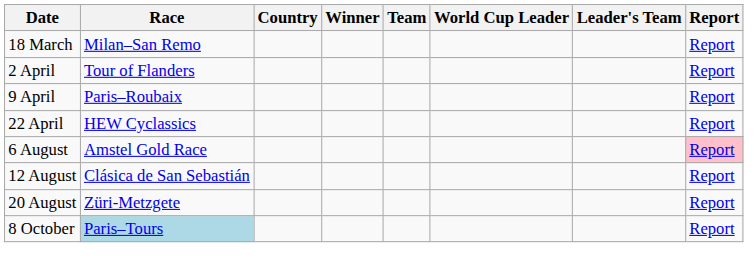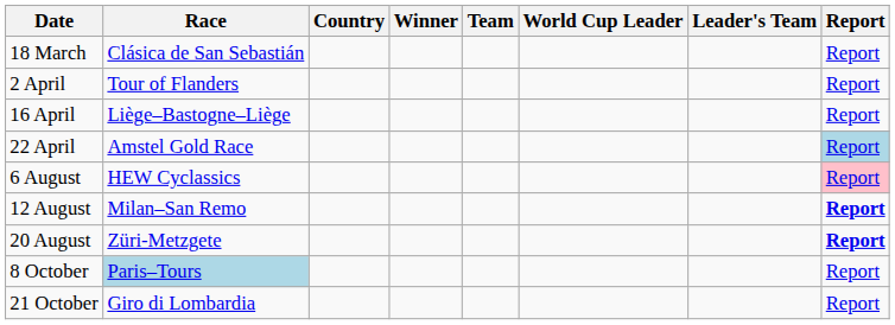18 March | Race: Milan–San Remo -> Clásica de San Sebastián
- row: 9 April | Paris–Roubaix | Report
+ row: 16 April | Liège–Bastogne–Liège | Report
22 April | Race: HEW Cyclassics -> Amstel Gold Race
22 April | Report: no background -> lightblue background
6 August | Race: Amstel Gold Race -> HEW Cyclassics
12 August | Race: Clásica de San Sebastián -> Milan–San Remo
12 August | Report: normal -> bold
20 August | Report: normal -> bold
+ row: 21 October | Giro di Lombardia | Report
